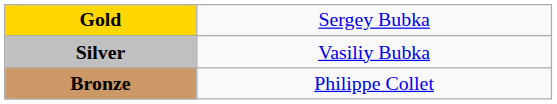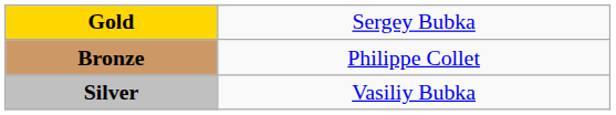rows swapped: Silver <-> Bronze
